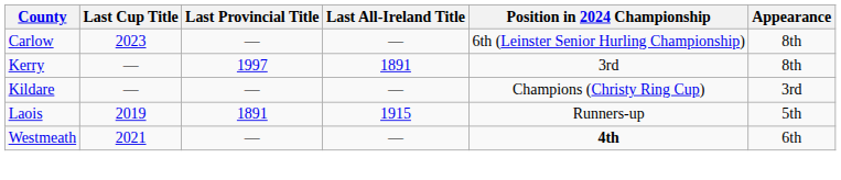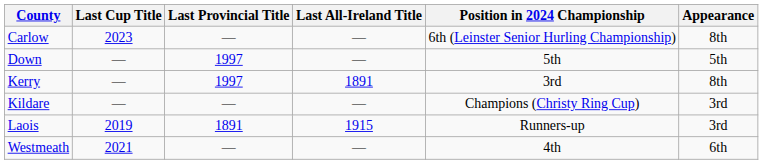+ row: Down | — | 1997 | — | 5th | 5th
Laois | Appearance: 5th -> 3rd
Westmeath | Position in 2024 Championship: bold -> normal
